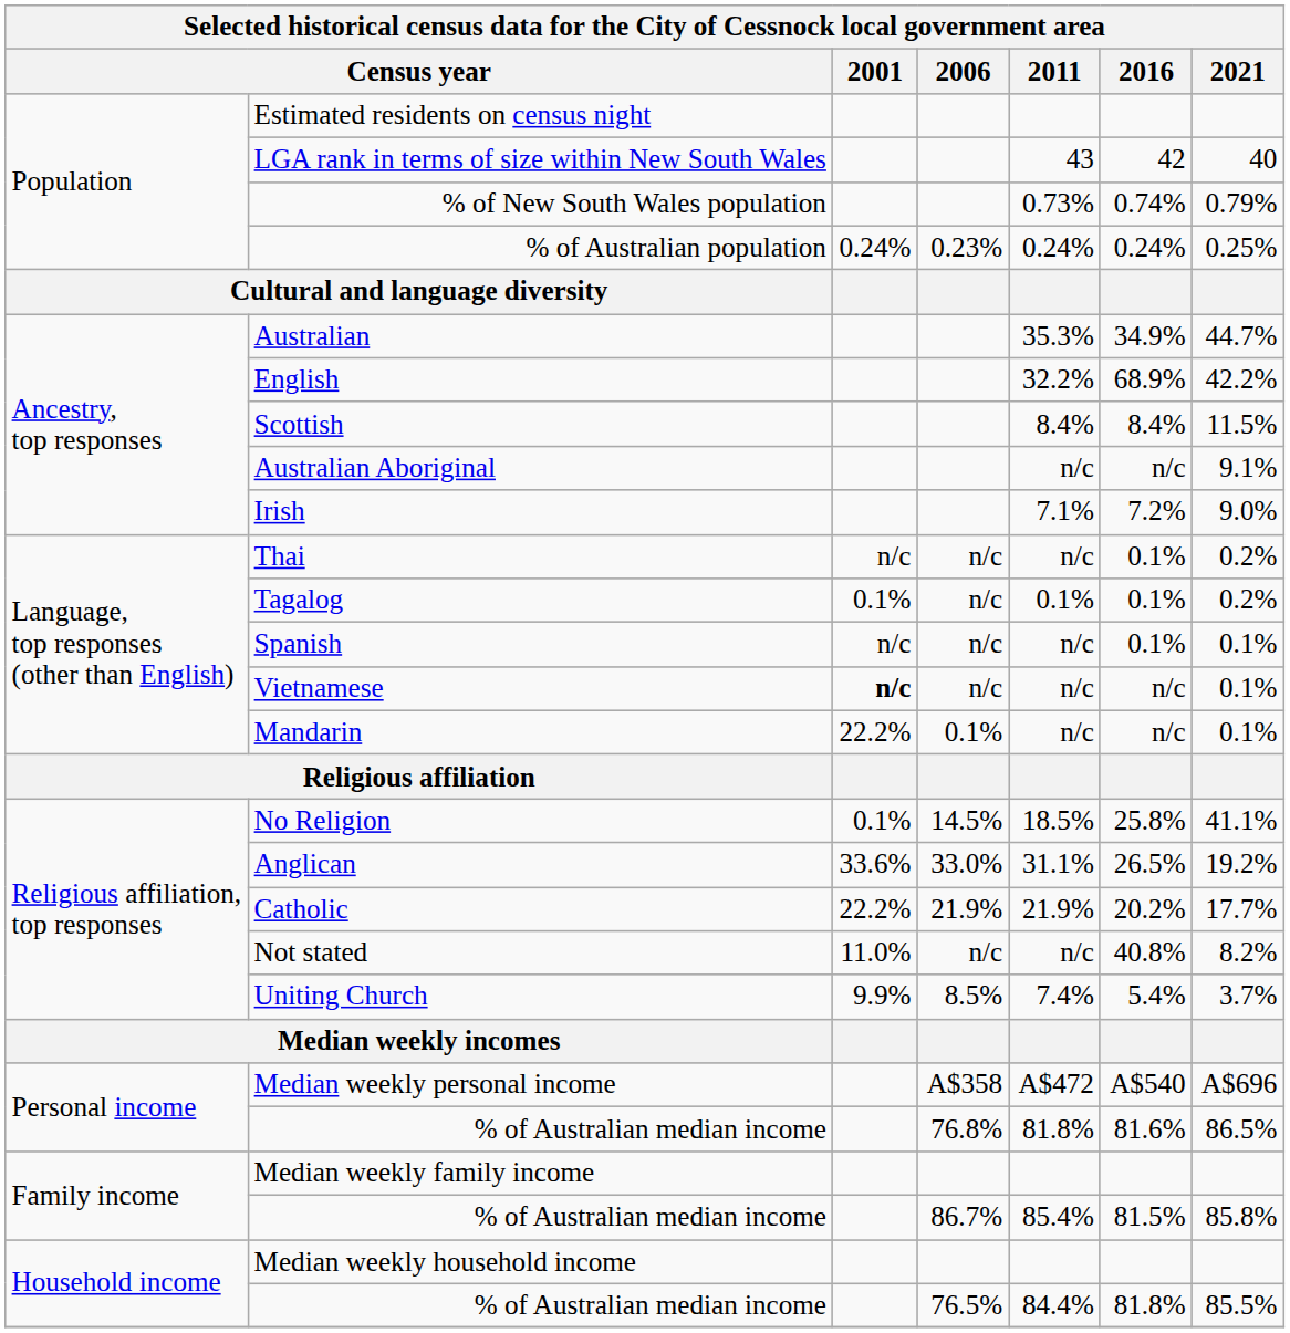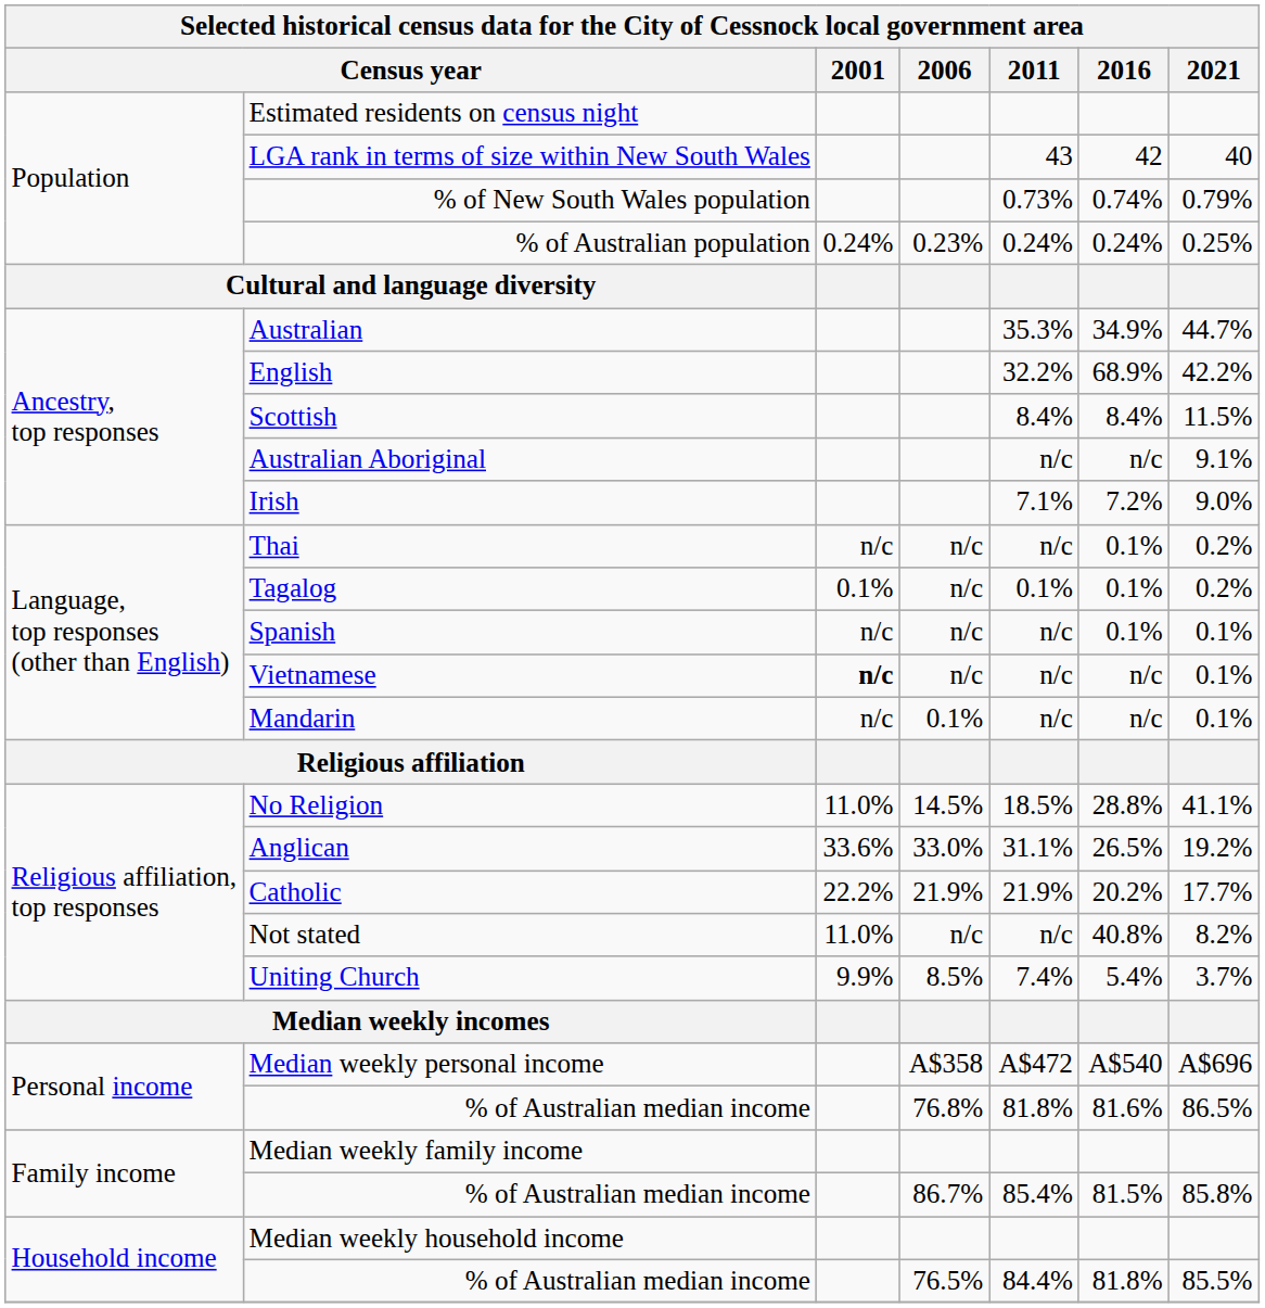Mandarin | 2001: 22.2% -> n/c
No Religion | 2001: 0.1% -> 11.0%
No Religion | 2016: 25.8% -> 28.8%
